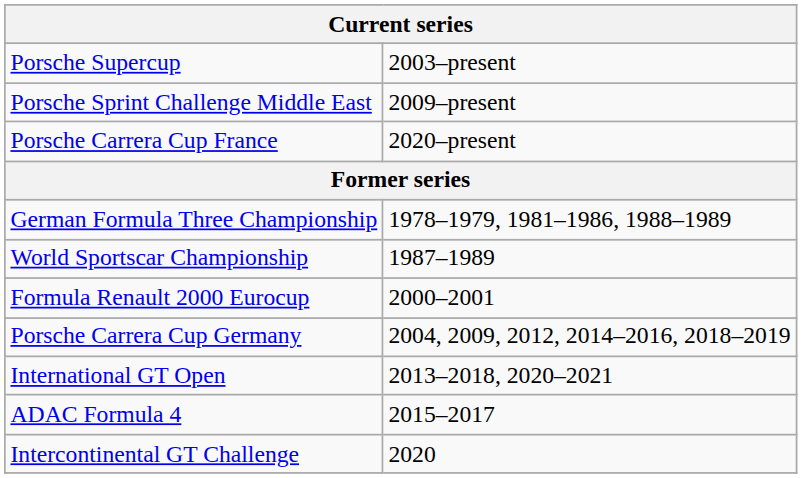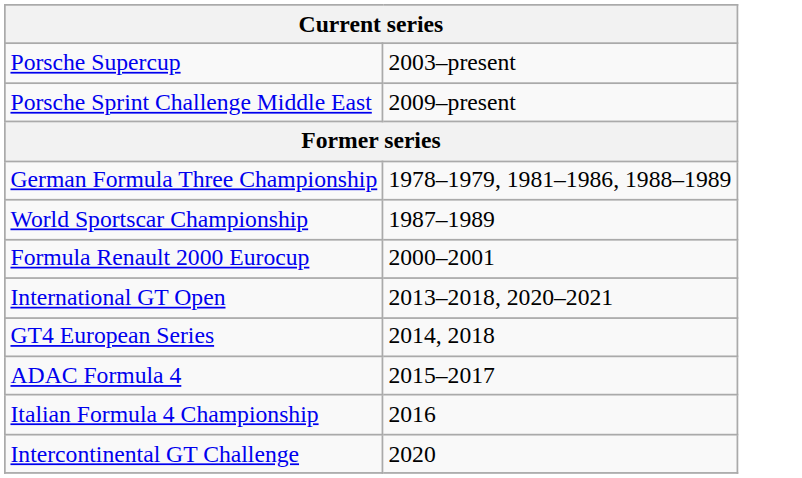- row: Porsche Carrera Cup France | 2020–present
- row: Porsche Carrera Cup Germany | 2004, 2009, 2012, 2014–2016, 2018–2019
+ row: GT4 European Series | 2014, 2018
+ row: Italian Formula 4 Championship | 2016
